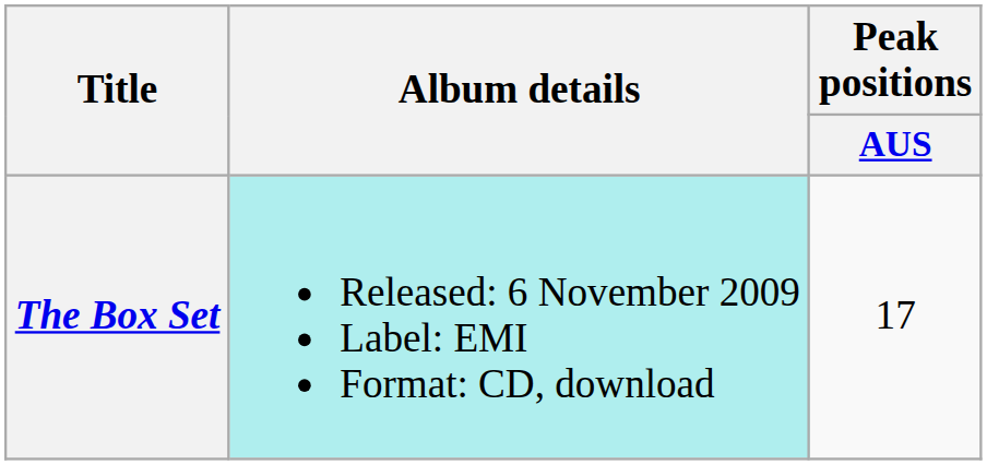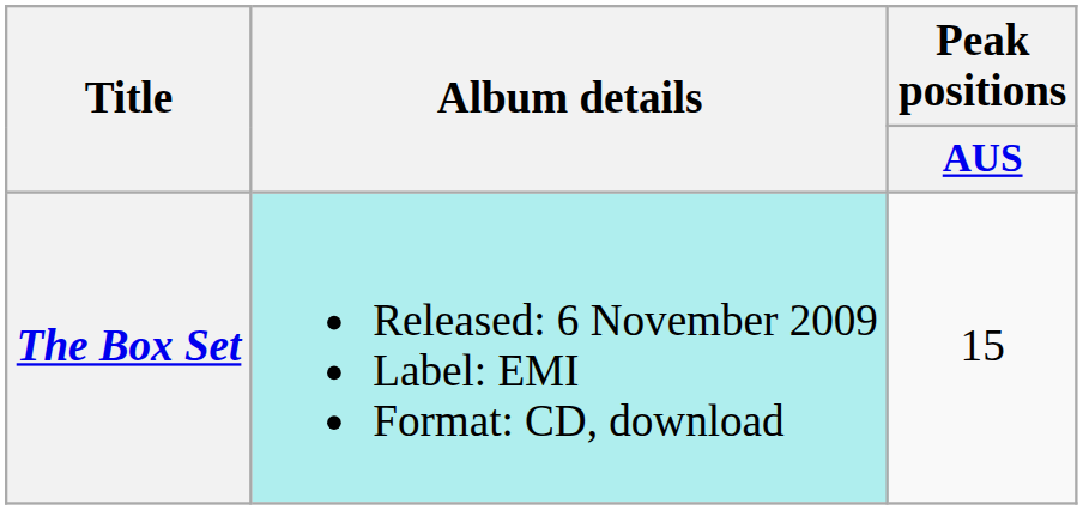The Box Set | Peak positions / AUS: 17 -> 15
